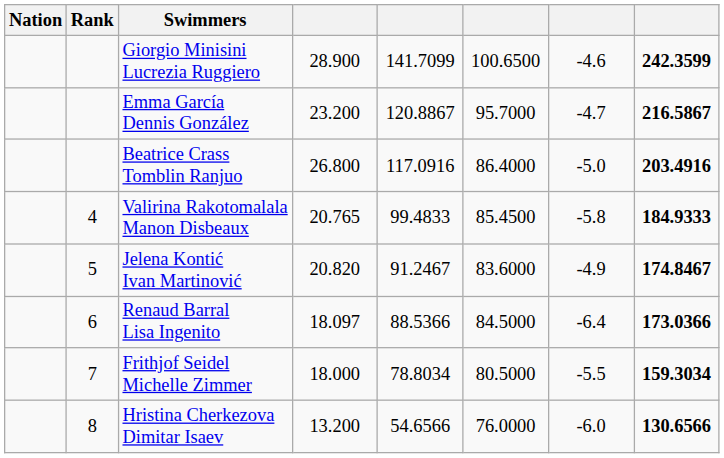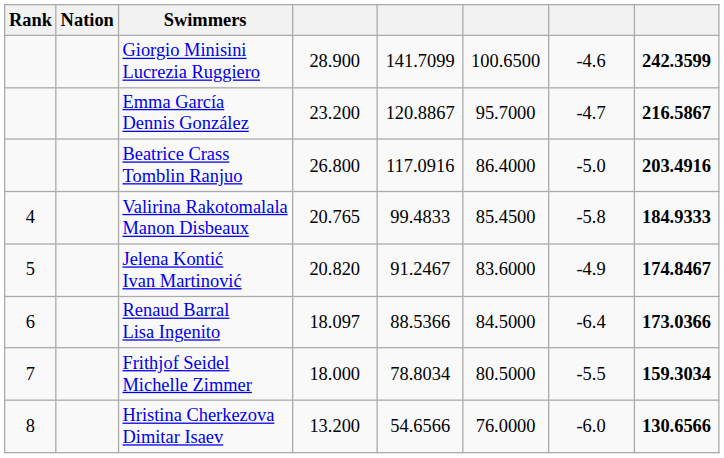columns swapped: Rank <-> Nation
